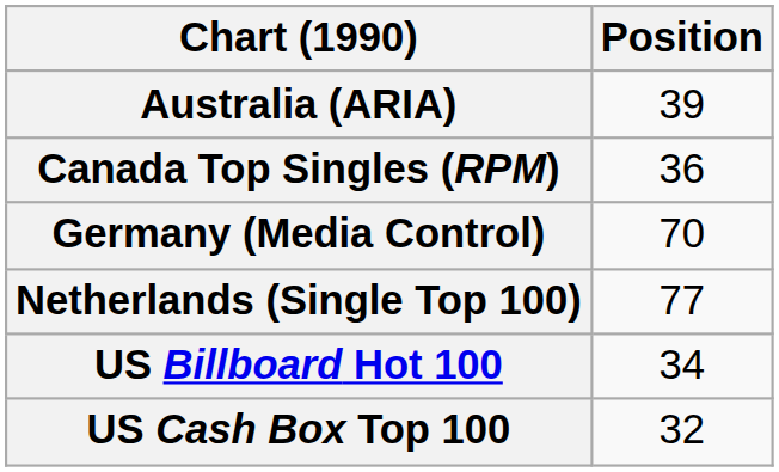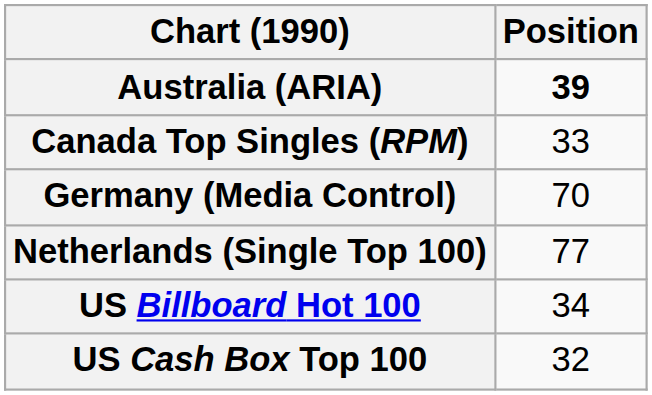Australia (ARIA) | Position: normal -> bold
Canada Top Singles (RPM) | Position: 36 -> 33
